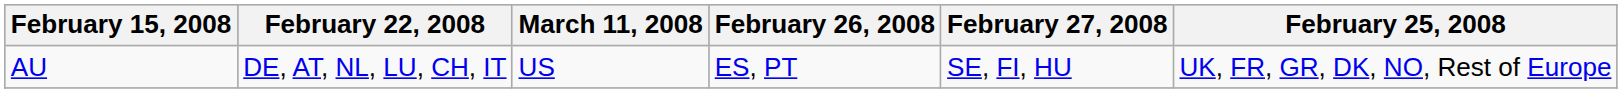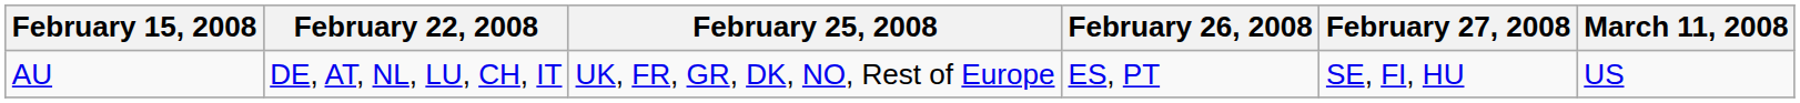columns swapped: February 25, 2008 <-> March 11, 2008
